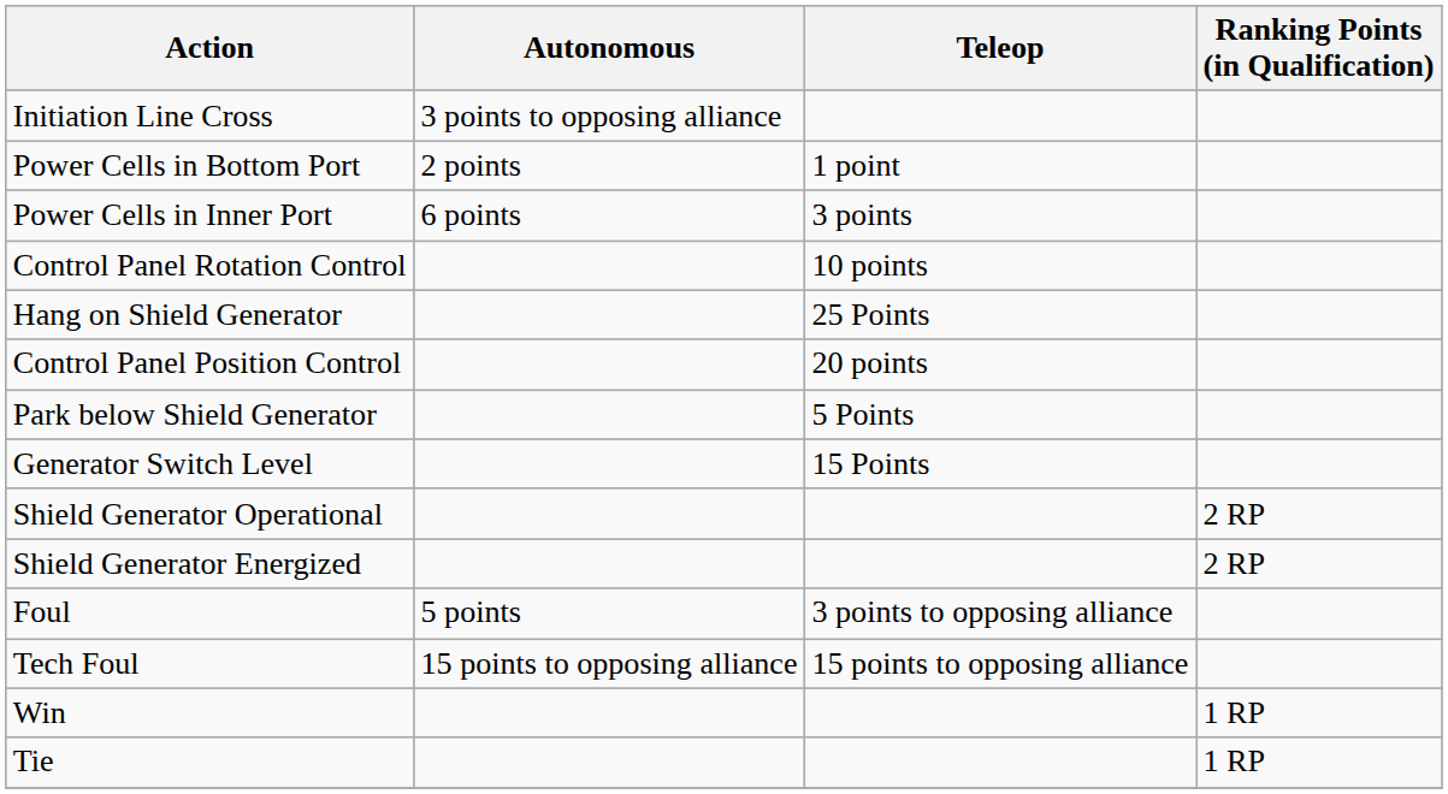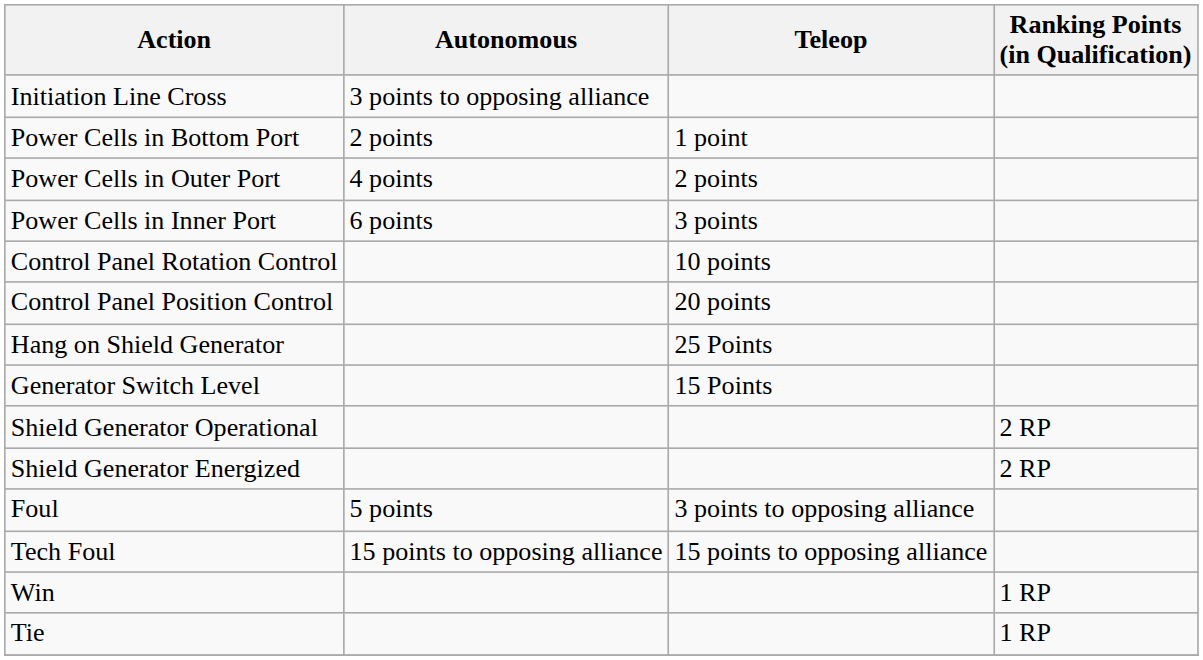+ row: Power Cells in Outer Port | 4 points | 2 points
rows swapped: Control Panel Position Control <-> Hang on Shield Generator
- row: Park below Shield Generator | 5 Points
